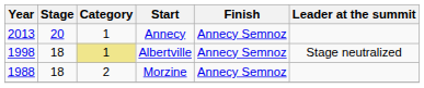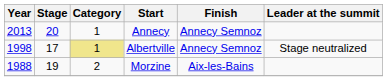Albertville | Stage: 18 -> 17
Morzine | Stage: 18 -> 19
Morzine | Finish: Annecy Semnoz -> Aix-les-Bains
